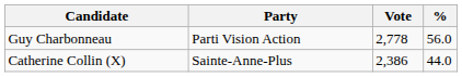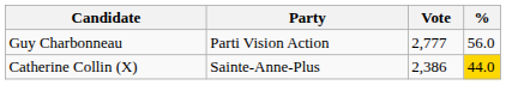Guy Charbonneau | Vote: 2,778 -> 2,777
Catherine Collin (X) | %: no background -> gold background
